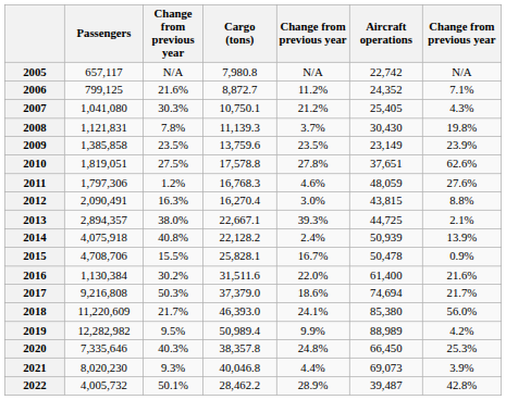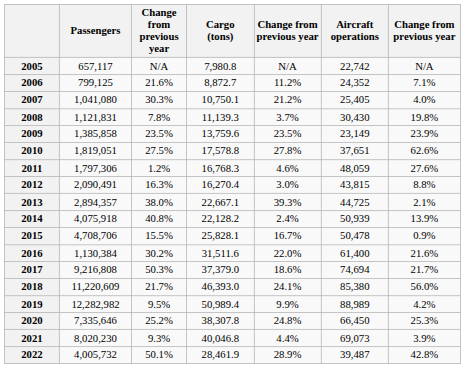2007 | column 7: 4.3% -> 4.0%
2020 | column 3: 40.3% -> 25.2%
2020 | Cargo (tons): 38,357.8 -> 38,307.8
2022 | Cargo (tons): 28,462.2 -> 28,461.9
